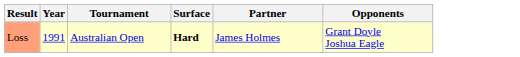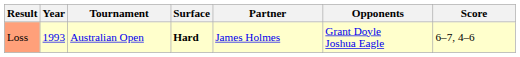+ column: Score | 6–7, 4–6
Loss | Year: 1991 -> 1993
